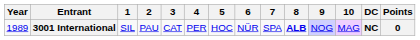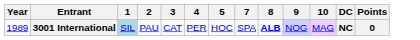- column: 6 | NÜR
3001 International | 1: no background -> lightblue background
